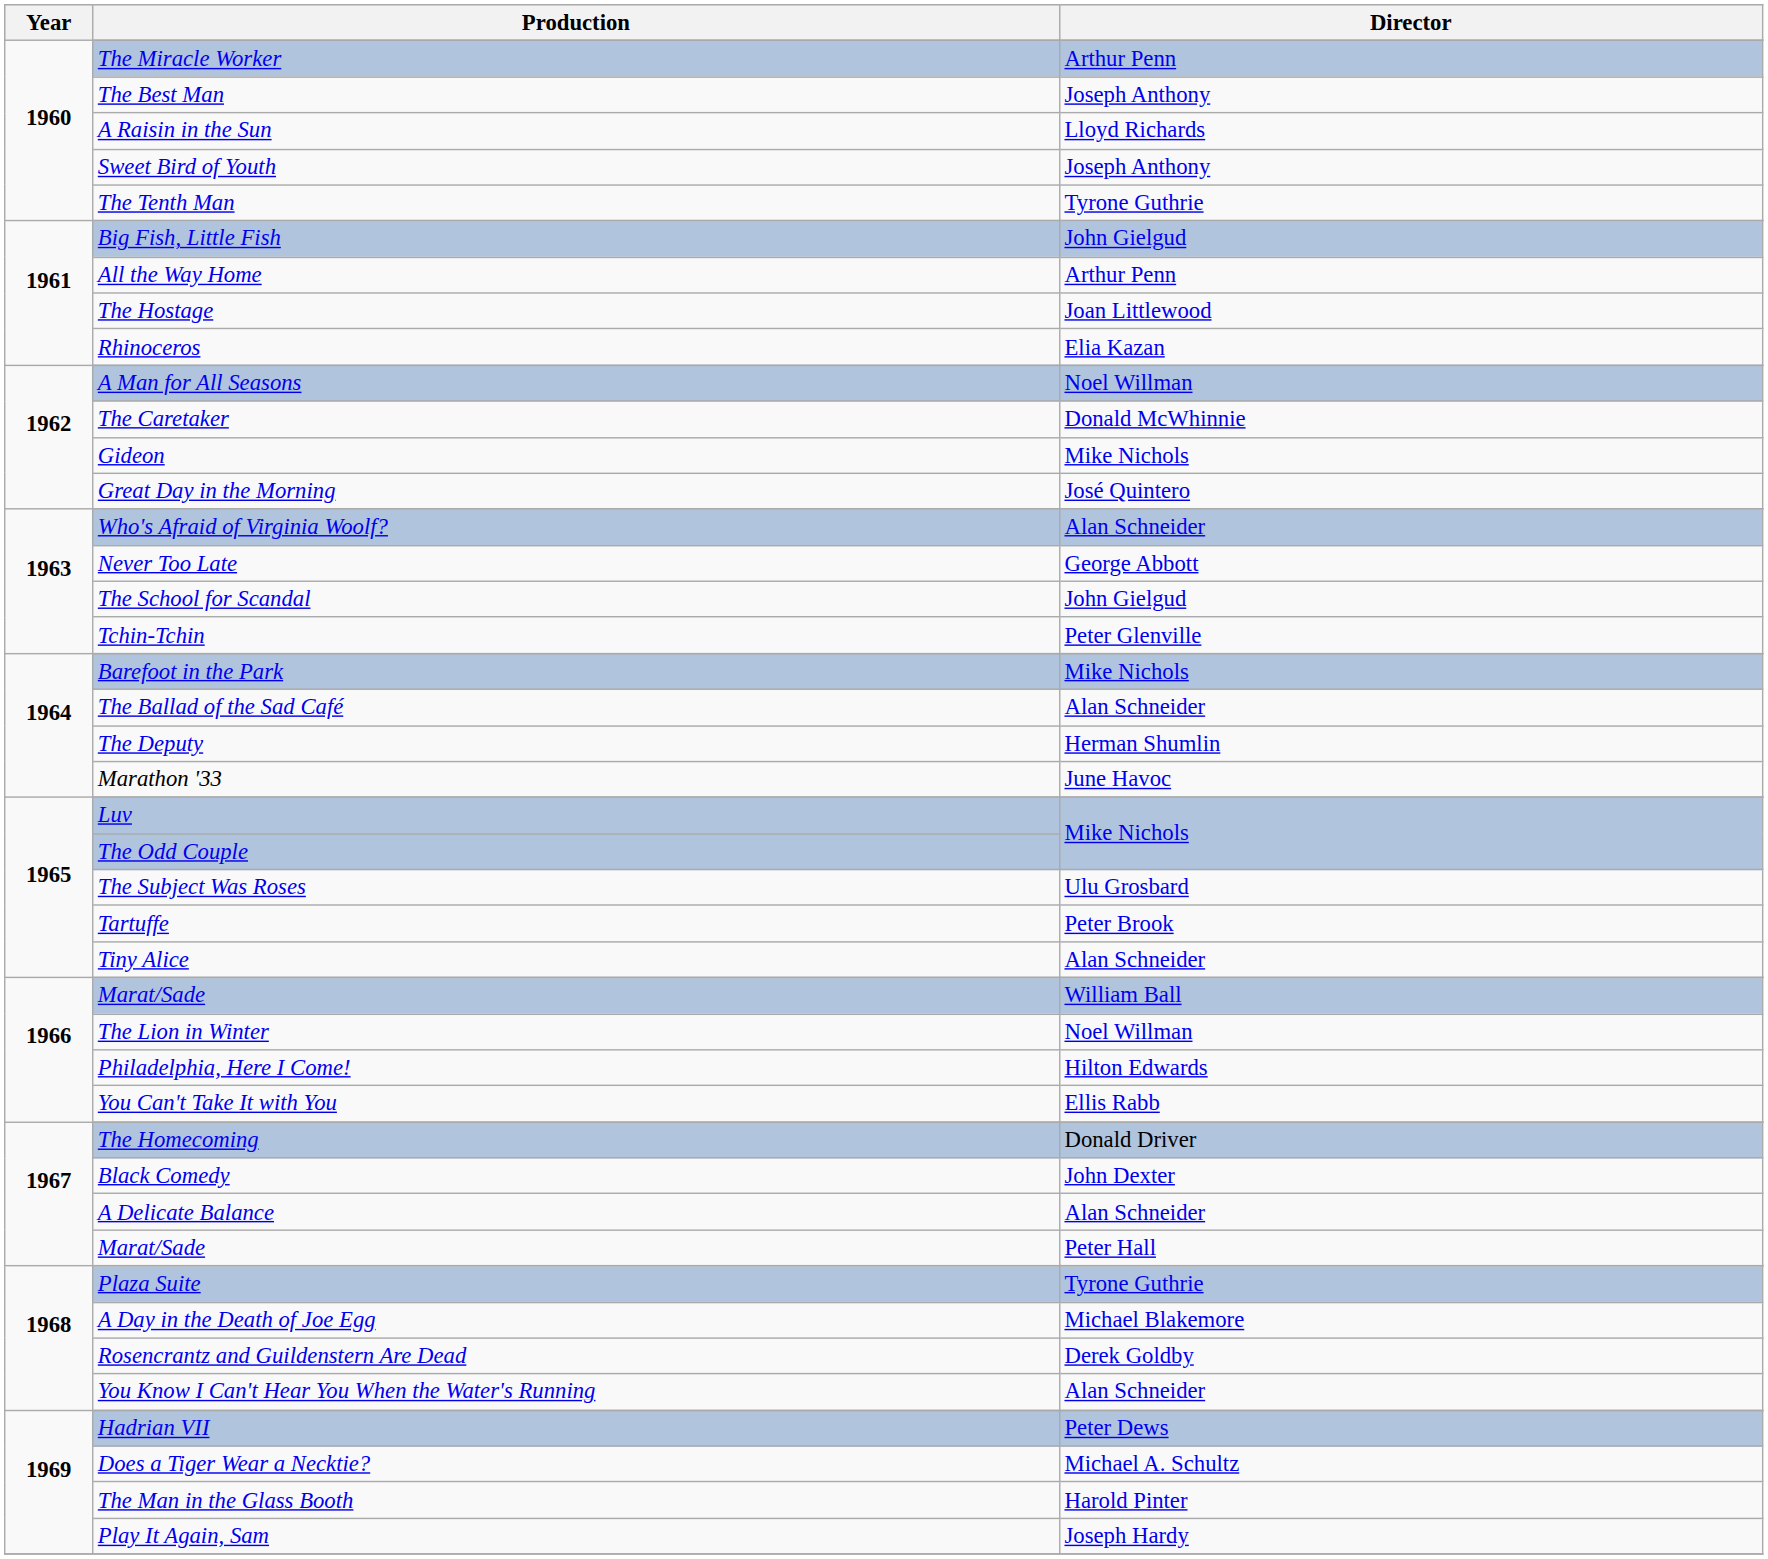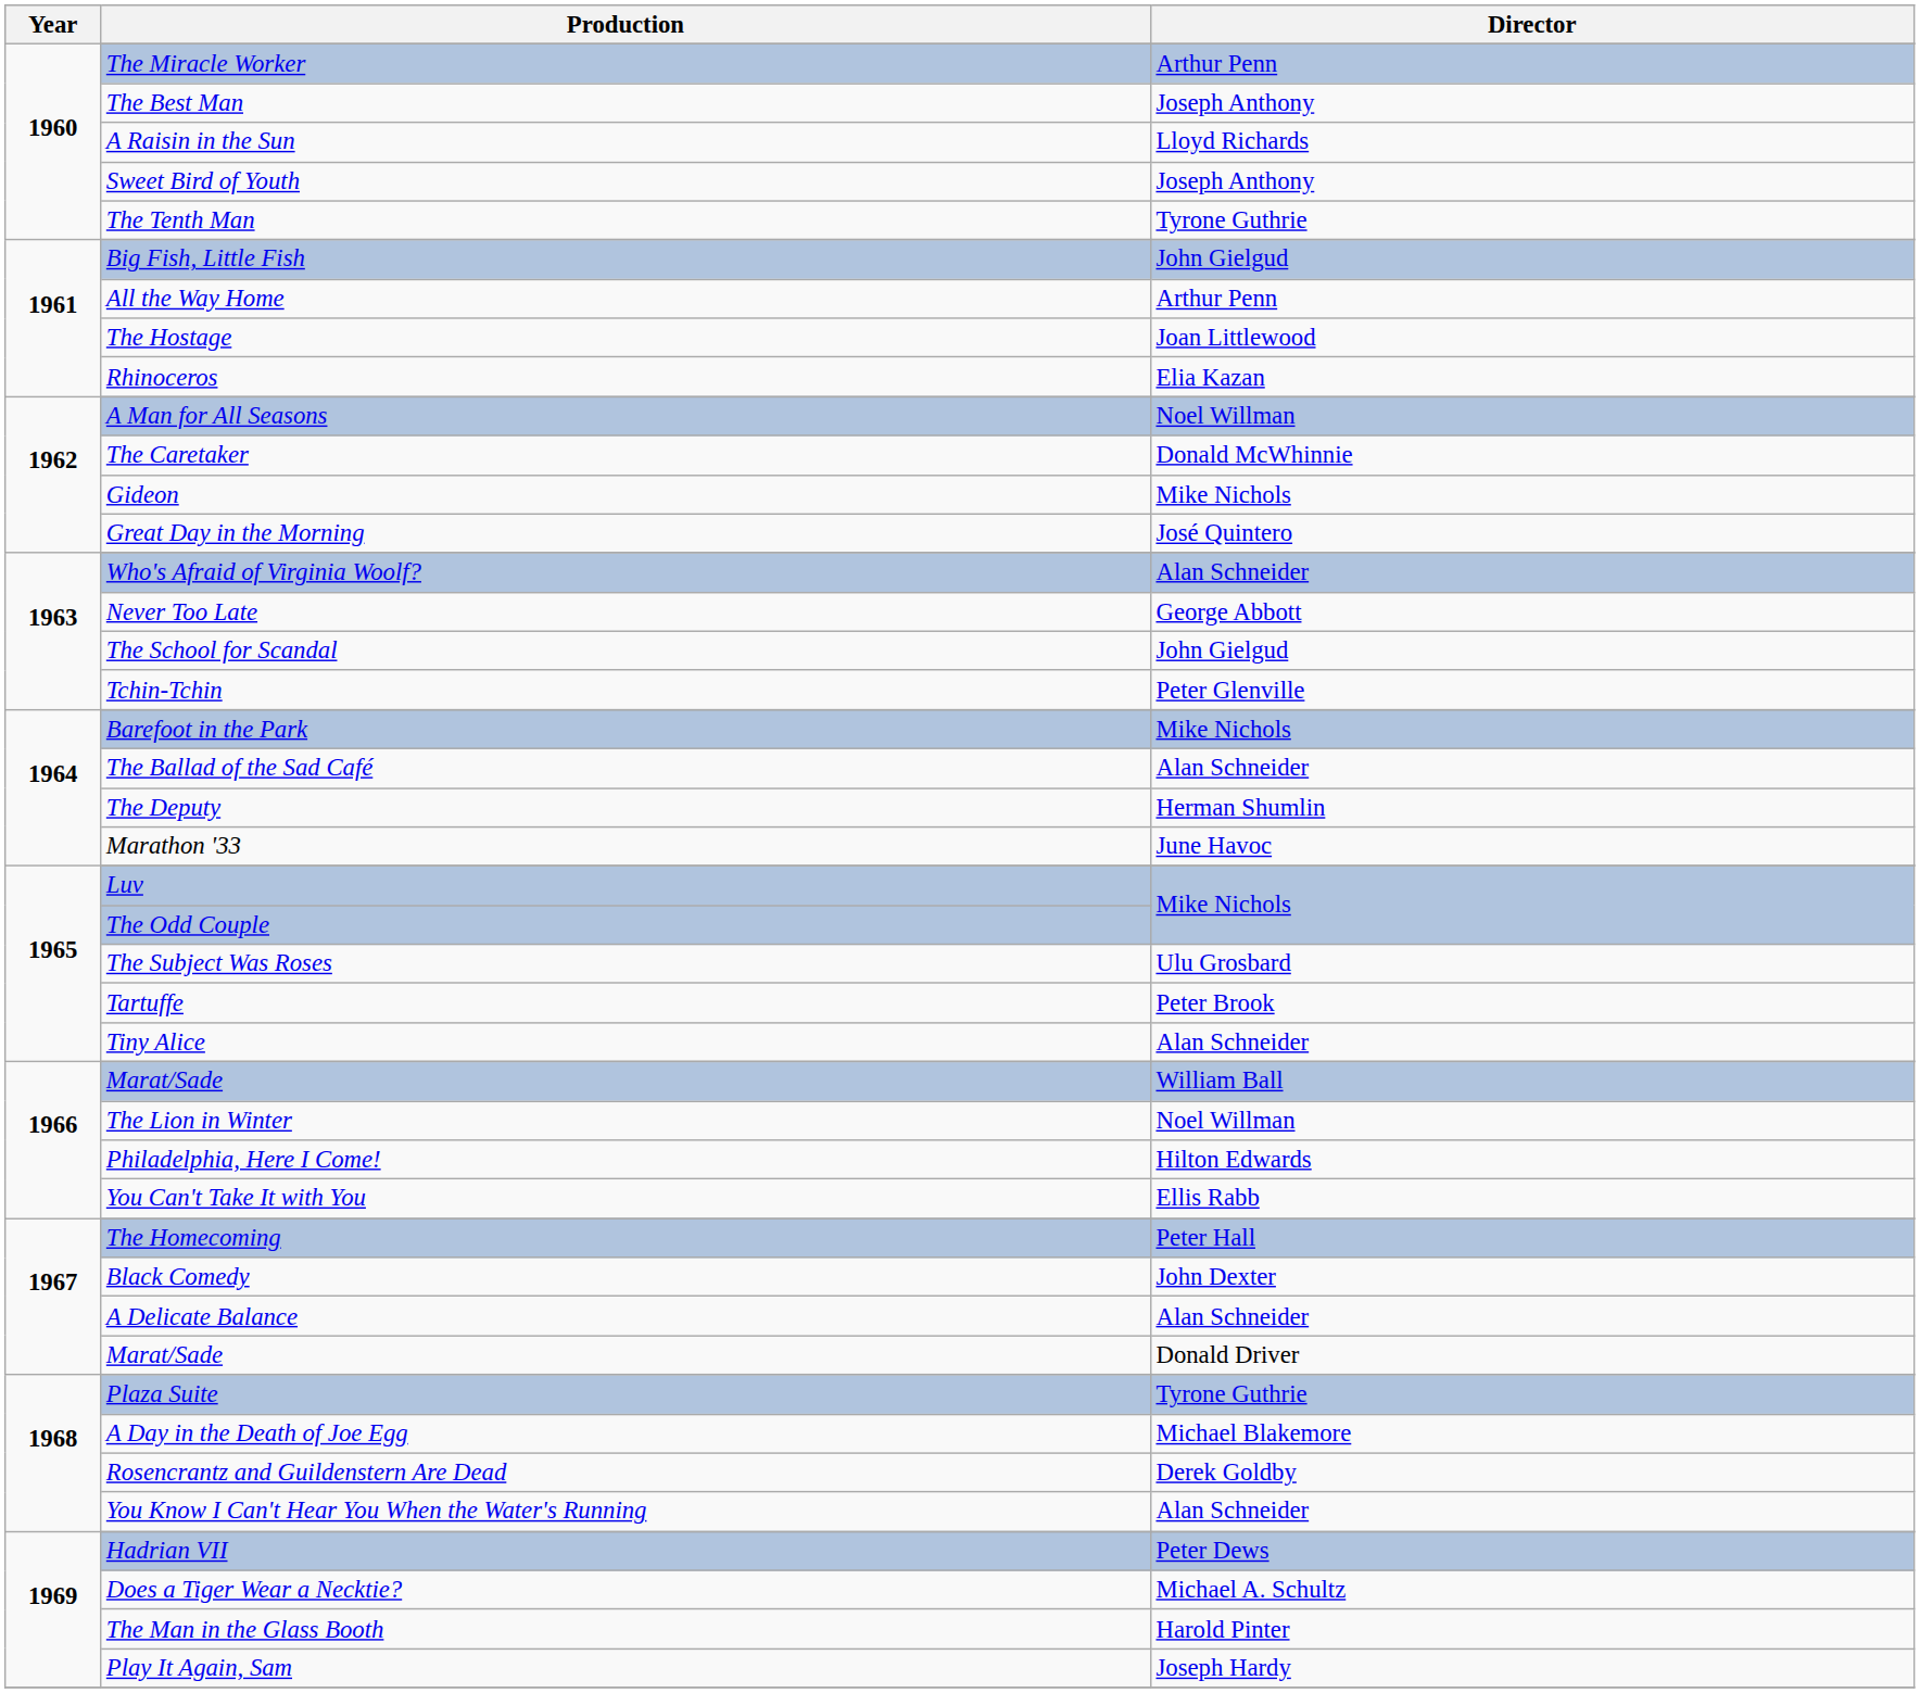The Homecoming | Director: Donald Driver -> Peter Hall
1967 / Marat/Sade | Director: Peter Hall -> Donald Driver
